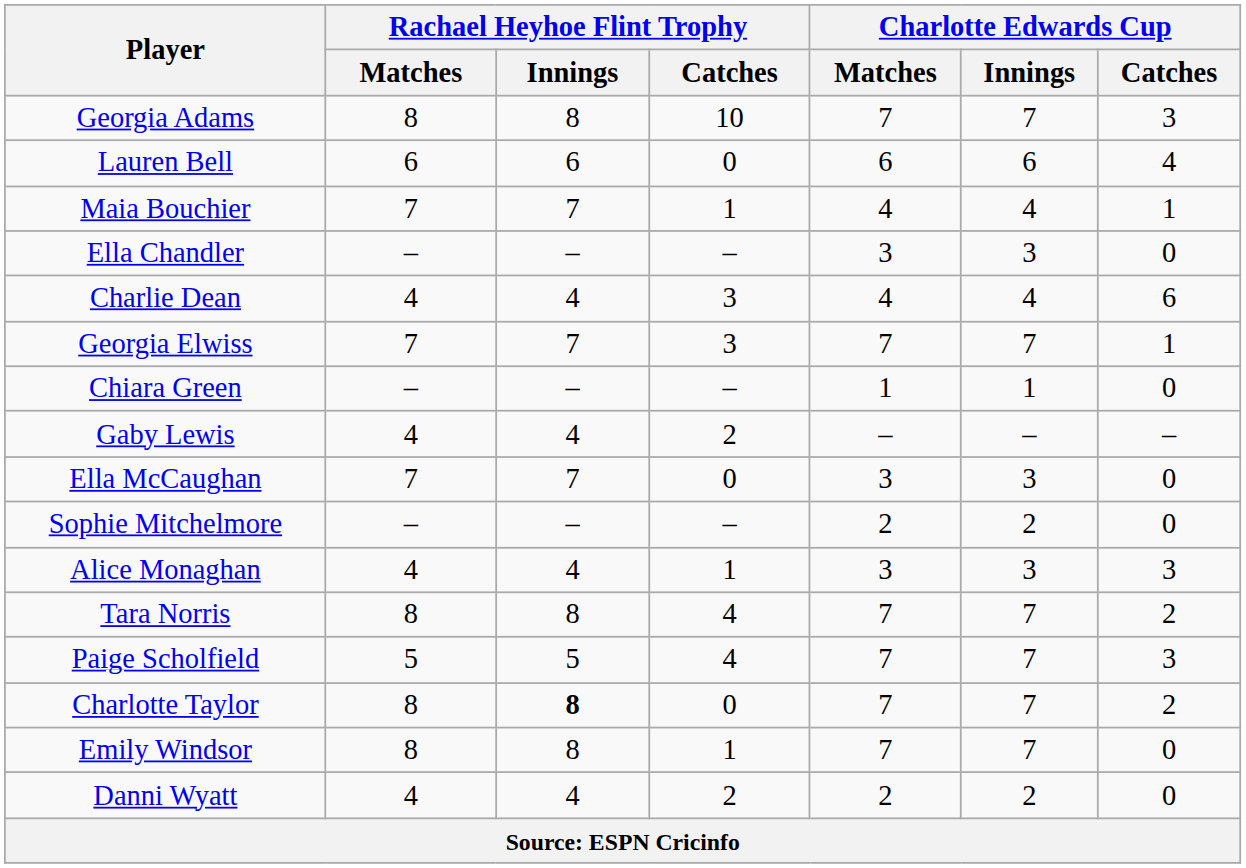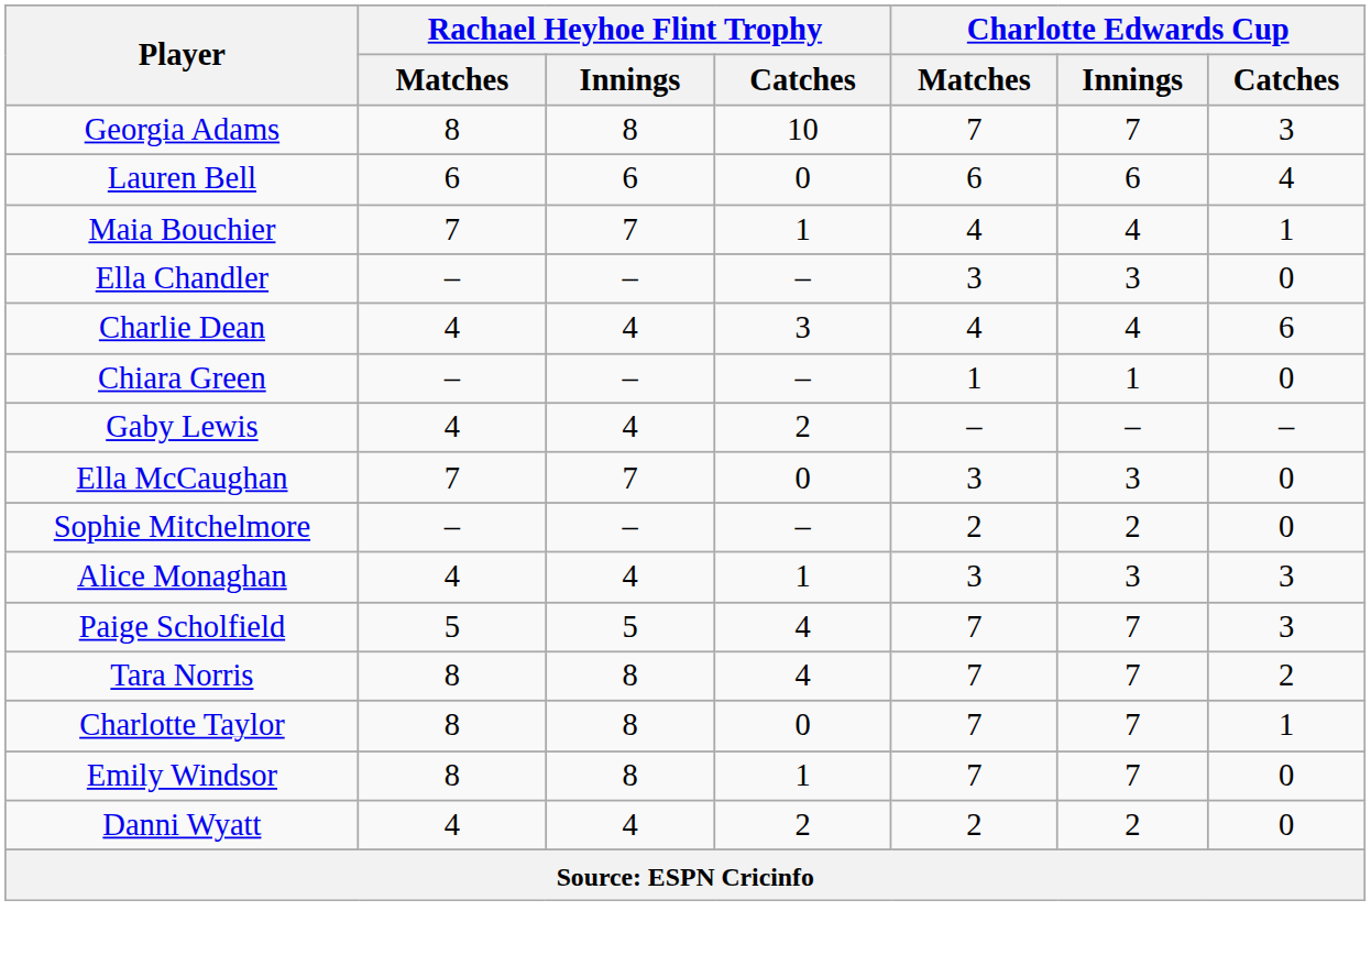- row: Georgia Elwiss | 7 | 7 | 3 | 7 | 7 | 1
rows swapped: Tara Norris <-> Paige Scholfield
Charlotte Taylor | Rachael Heyhoe Flint Trophy / Innings: bold -> normal
Charlotte Taylor | Charlotte Edwards Cup / Catches: 2 -> 1
